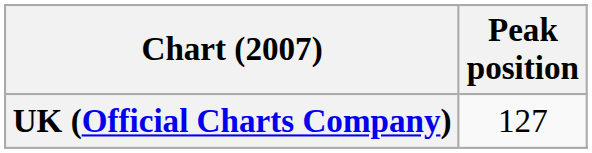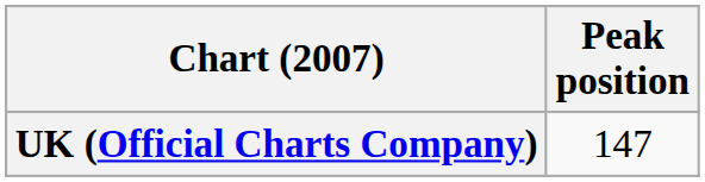UK (Official Charts Company) | Peak position: 127 -> 147
